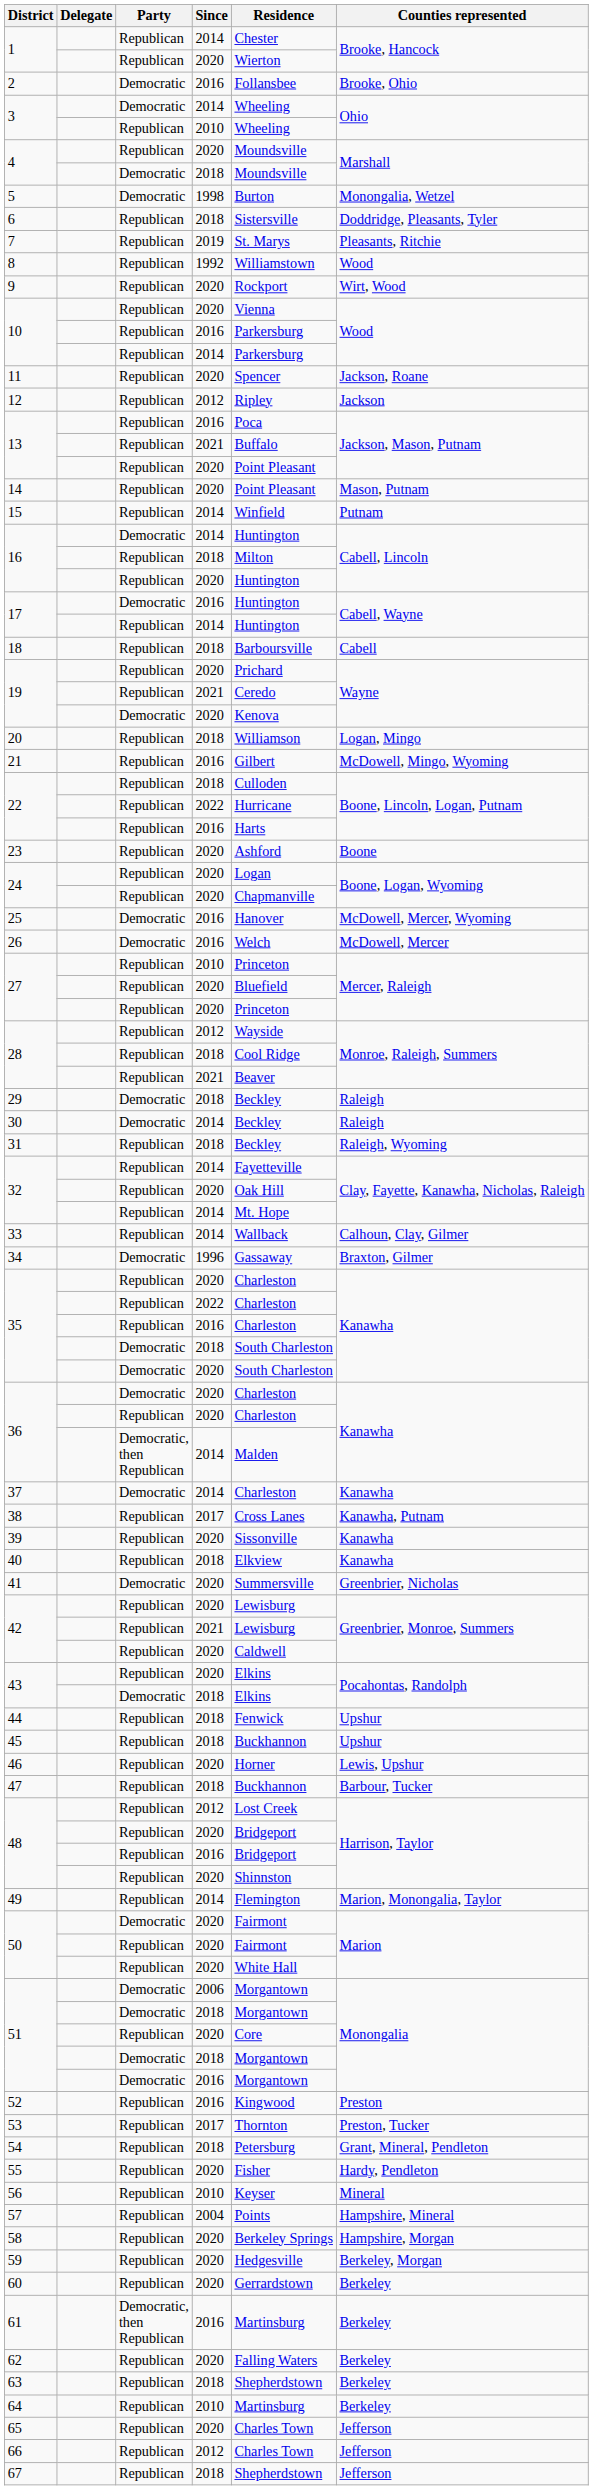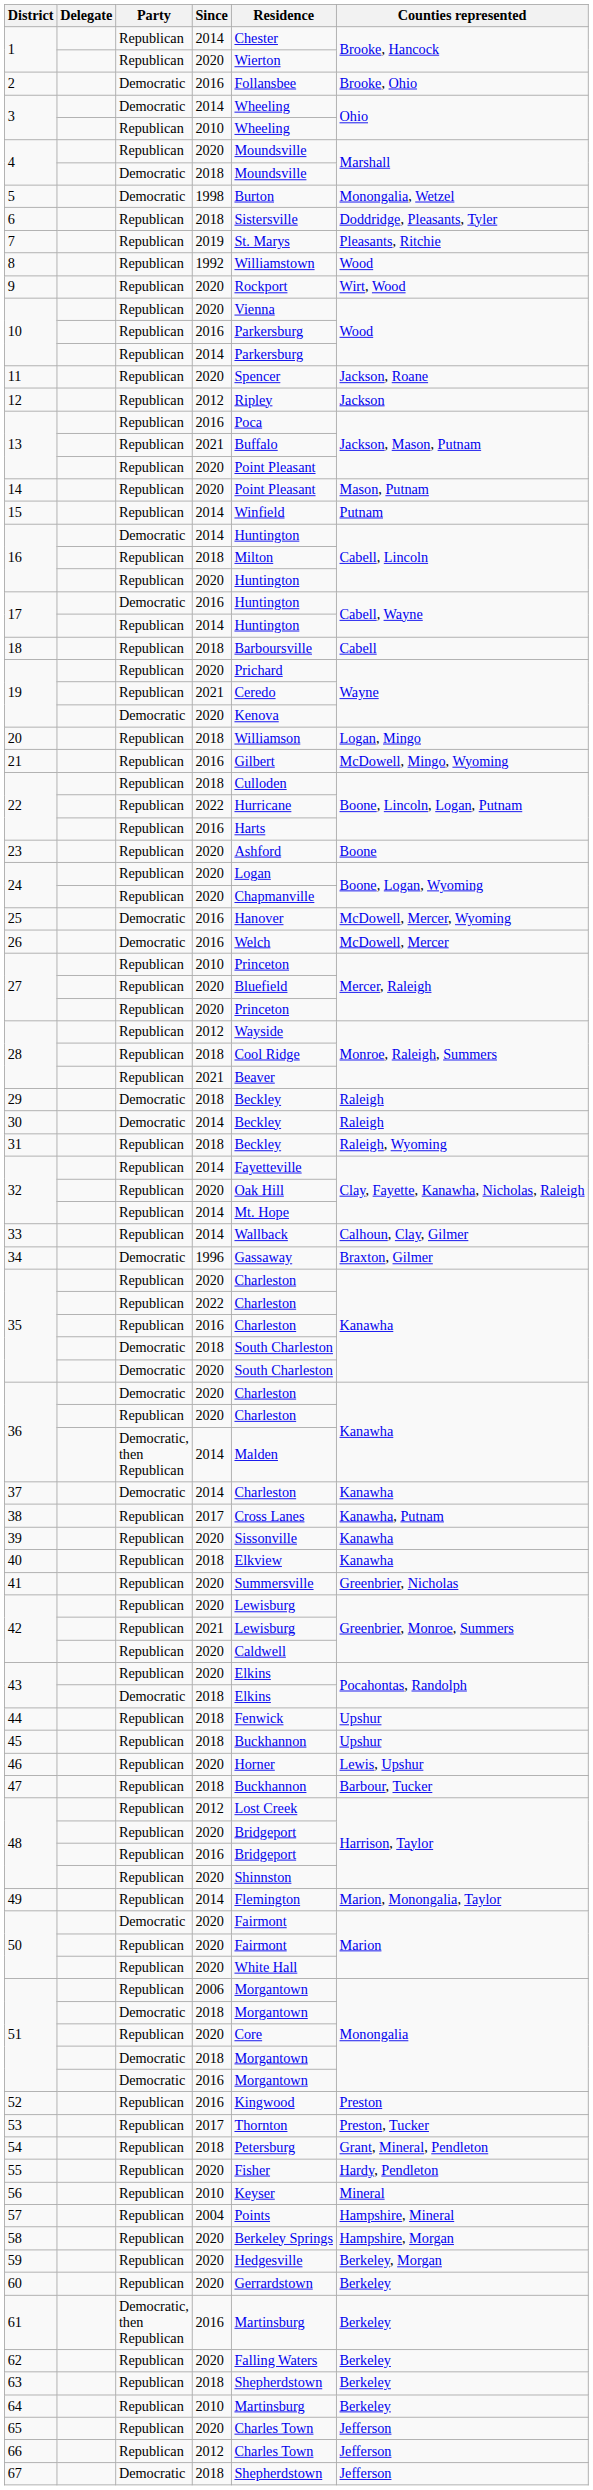41 | Party: Democratic -> Republican
51 / 2006 | Party: Democratic -> Republican
67 | Party: Republican -> Democratic
